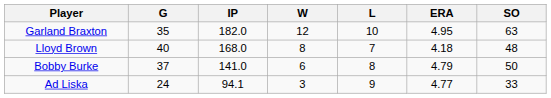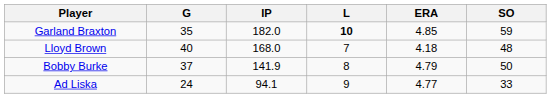- column: W | 12 | 8 | 6 | 3
Garland Braxton | L: normal -> bold
Garland Braxton | ERA: 4.95 -> 4.85
Garland Braxton | SO: 63 -> 59
Bobby Burke | IP: 141.0 -> 141.9
